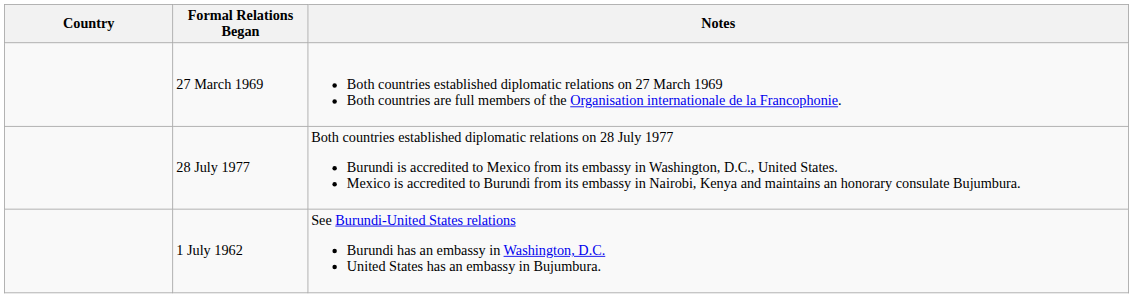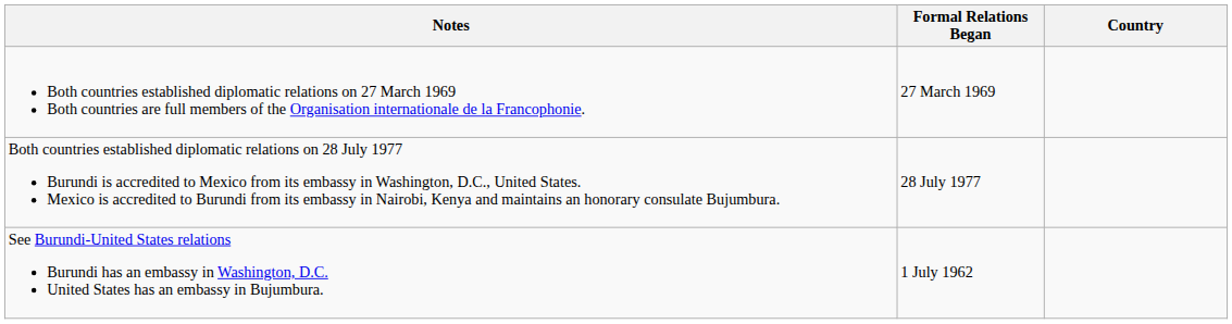columns swapped: Country <-> Notes
